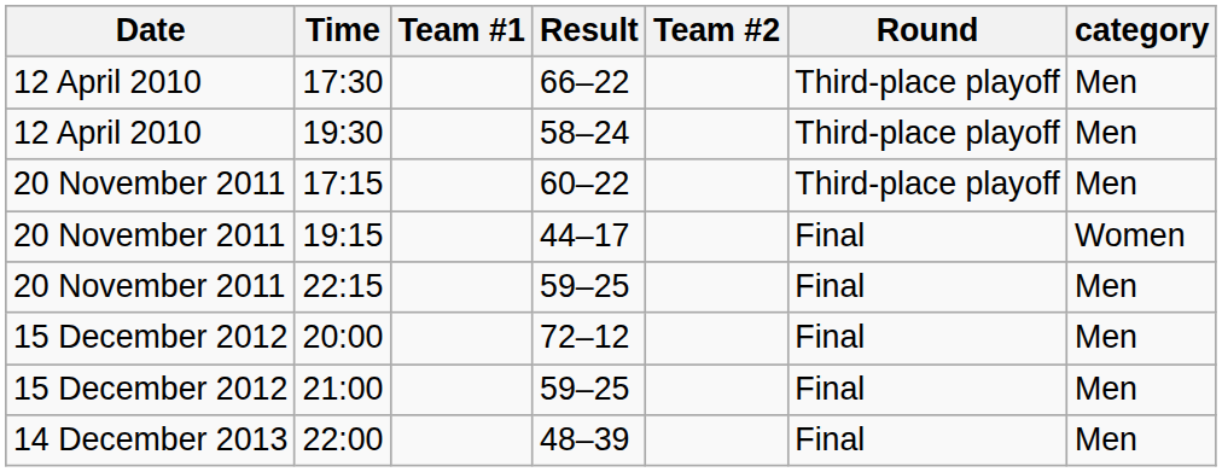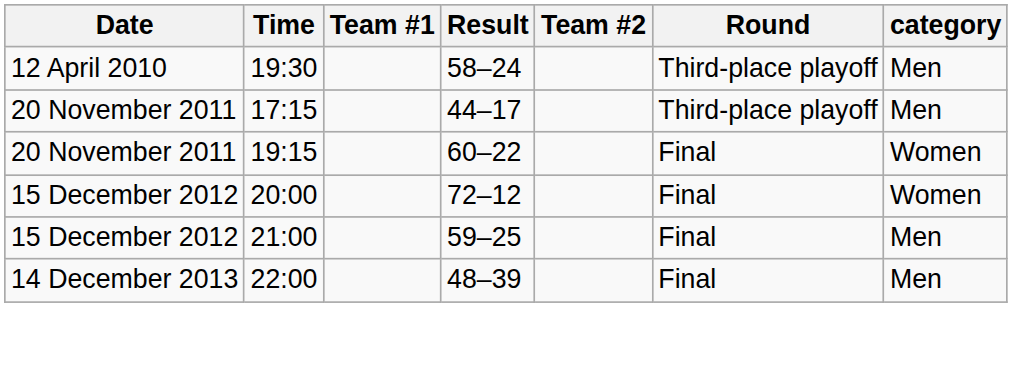- row: 12 April 2010 | 17:30 | 66–22 | Third-place playoff | Men
17:15 | Result: 60–22 -> 44–17
19:15 | Result: 44–17 -> 60–22
- row: 20 November 2011 | 22:15 | 59–25 | Final | Men
20:00 | category: Men -> Women
